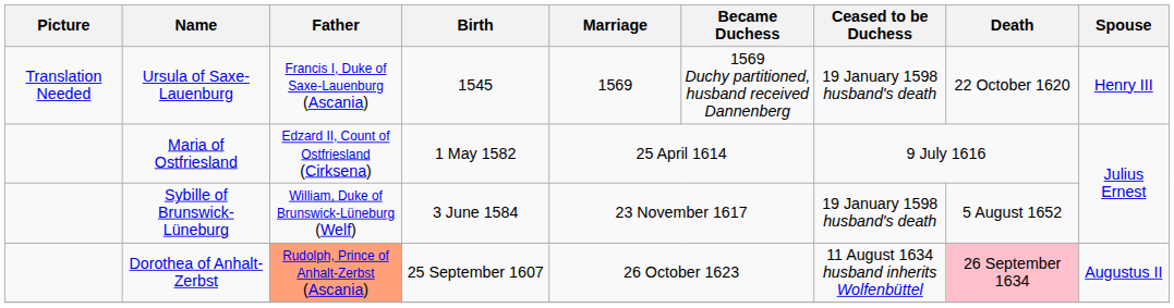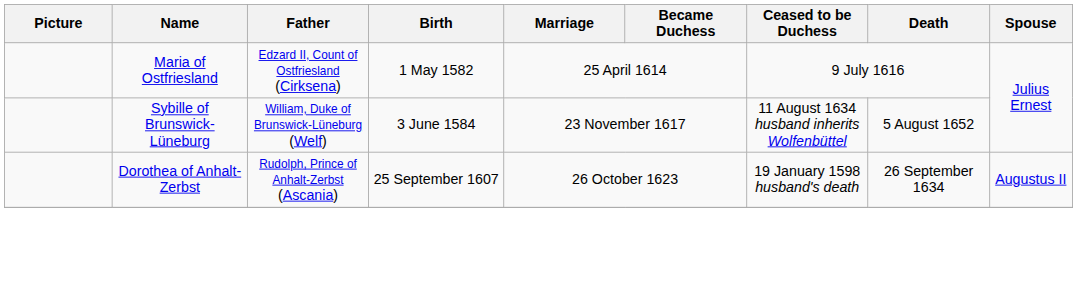- row: Translation Needed | Ursula of Saxe-Lauenburg | Francis I, Duke of Saxe-Lauenburg (Ascania) | 1545 | 1569 | 1569 Duchy partitioned, husband received Dannenberg | 19 January 1598 husband's death | 22 October 1620 | Henry III
Sybille of Brunswick-Lüneburg | Ceased to be Duchess: 19 January 1598 husband's death -> 11 August 1634 husband inherits Wolfenbüttel
Dorothea of Anhalt-Zerbst | Father: lightsalmon background -> no background
Dorothea of Anhalt-Zerbst | Ceased to be Duchess: 11 August 1634 husband inherits Wolfenbüttel -> 19 January 1598 husband's death
Dorothea of Anhalt-Zerbst | Death: pink background -> no background
